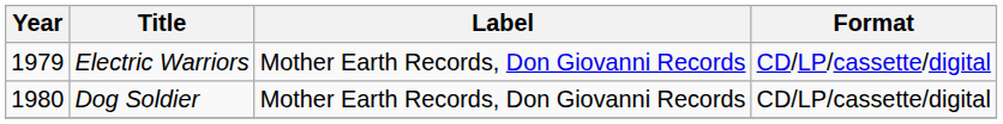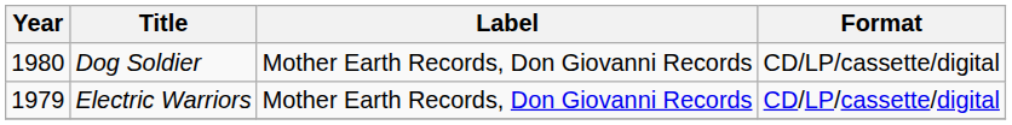rows swapped: Electric Warriors <-> Dog Soldier
